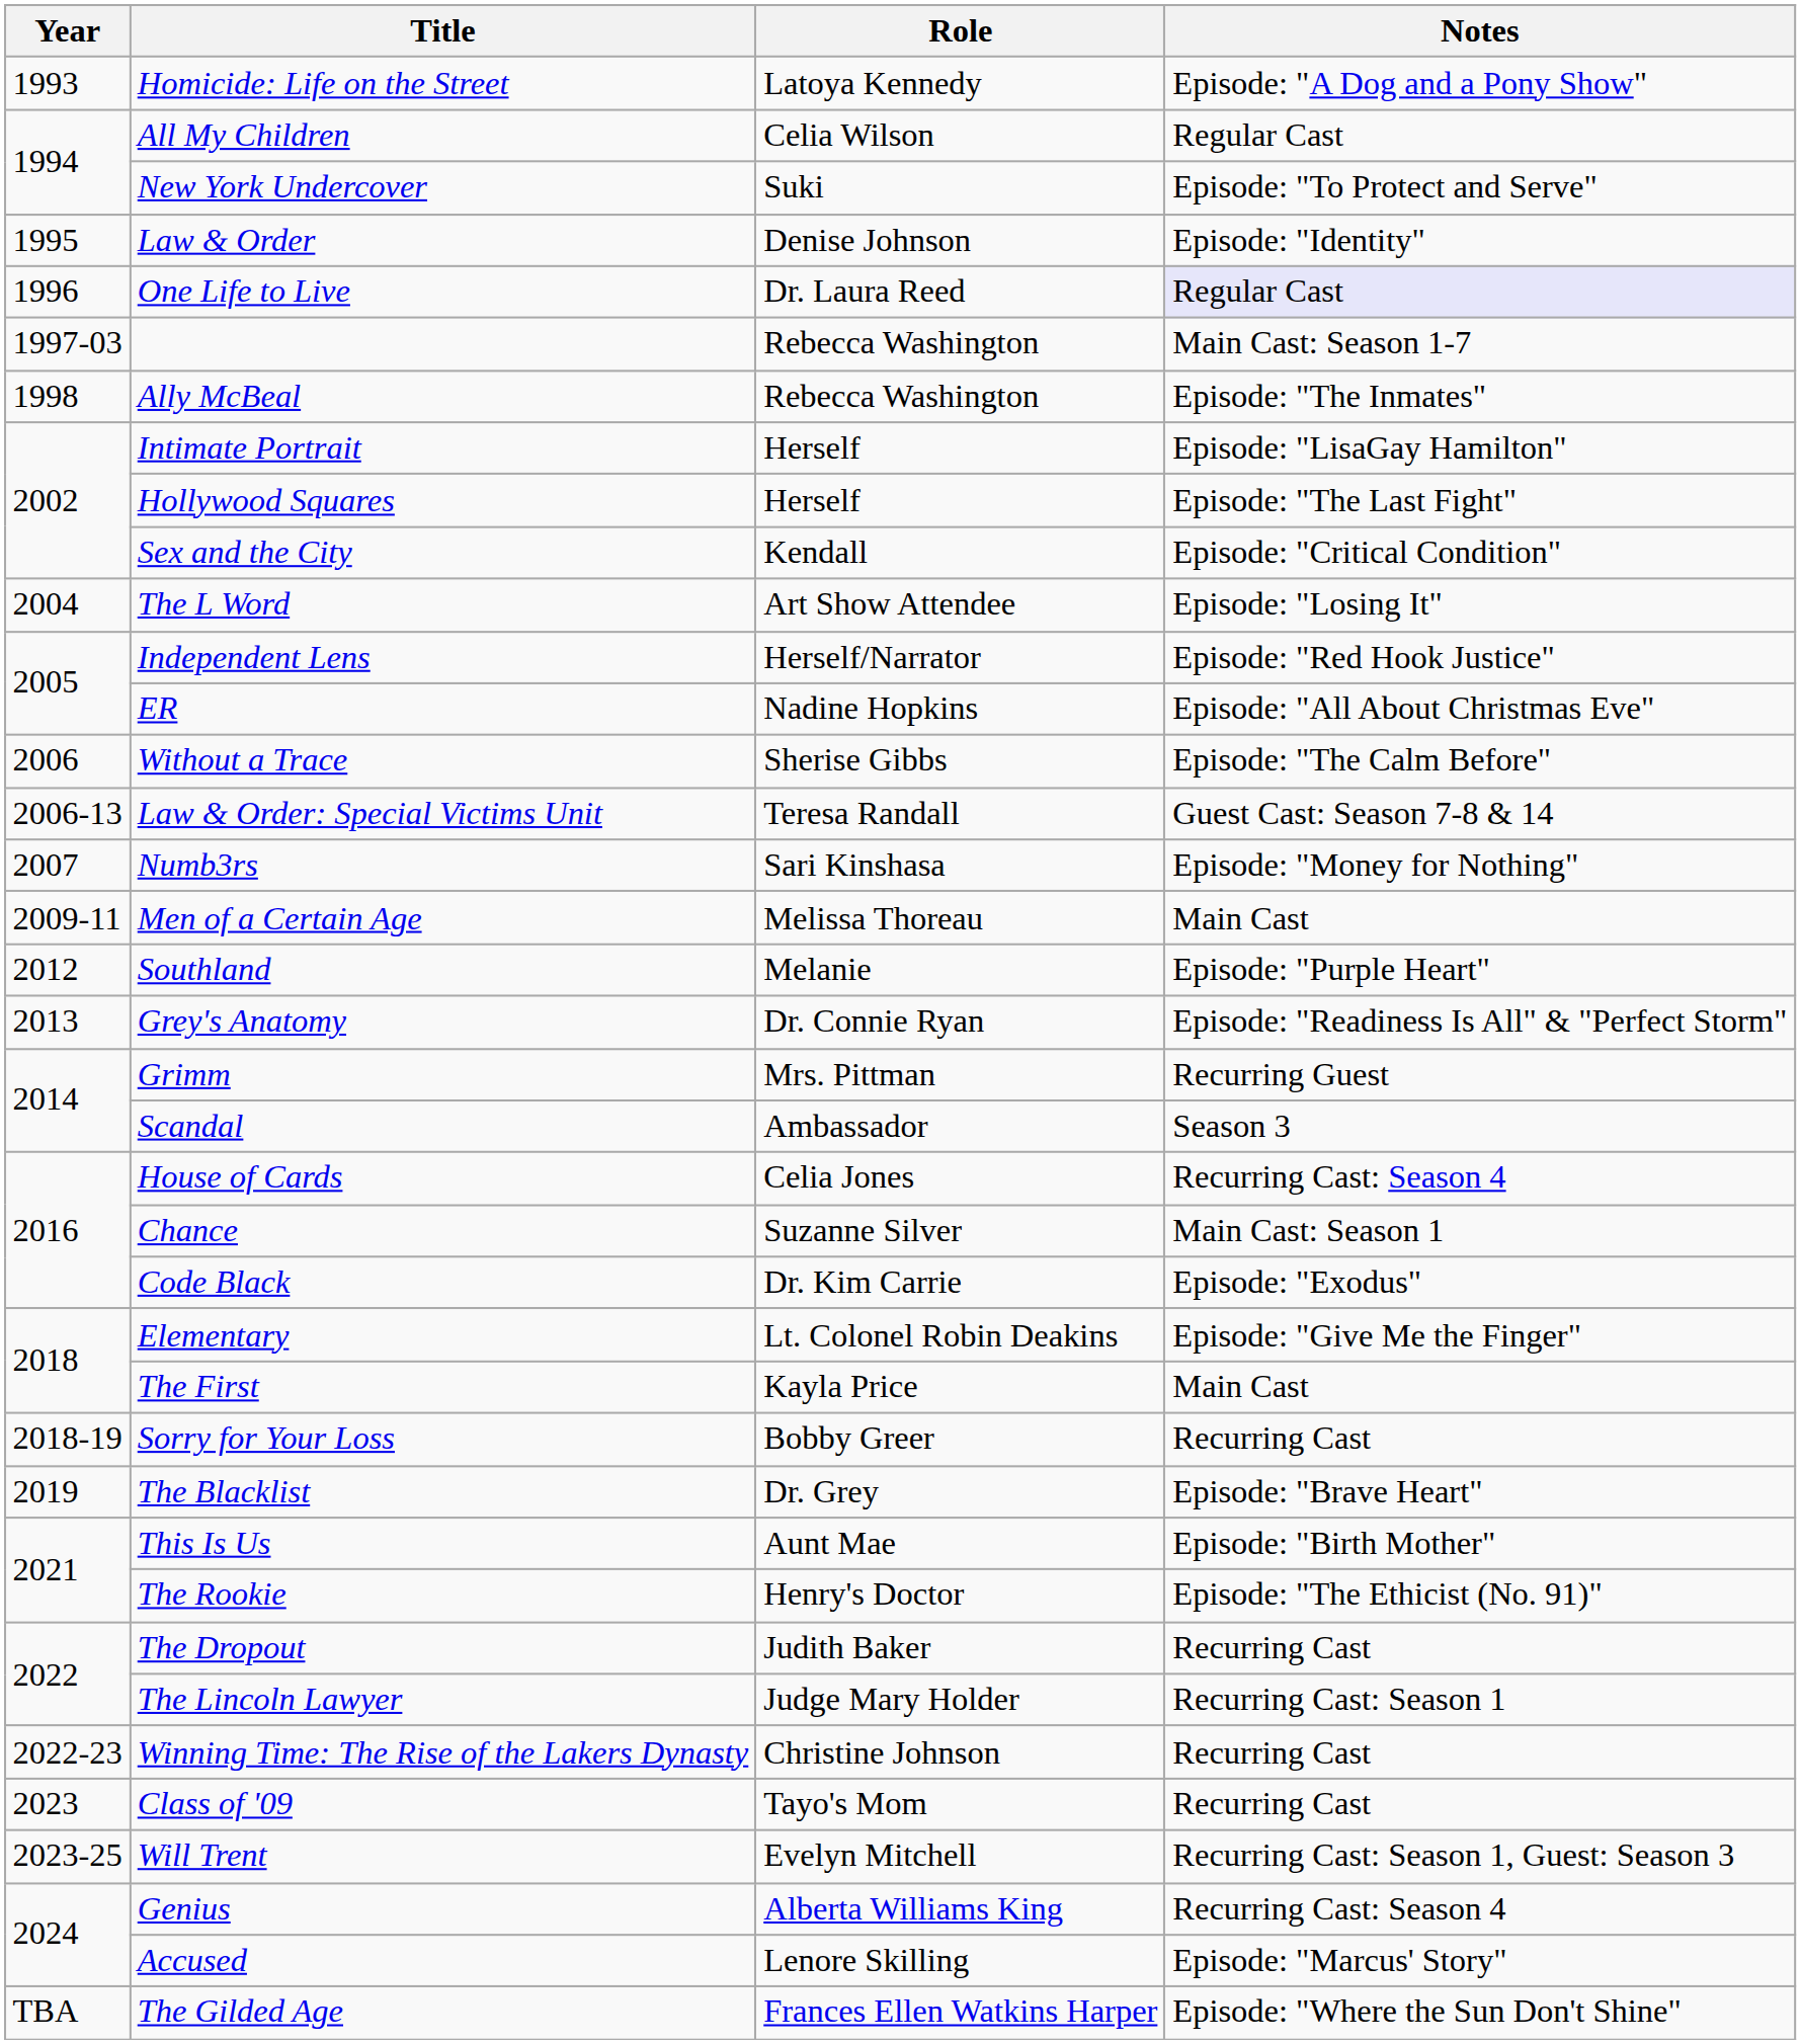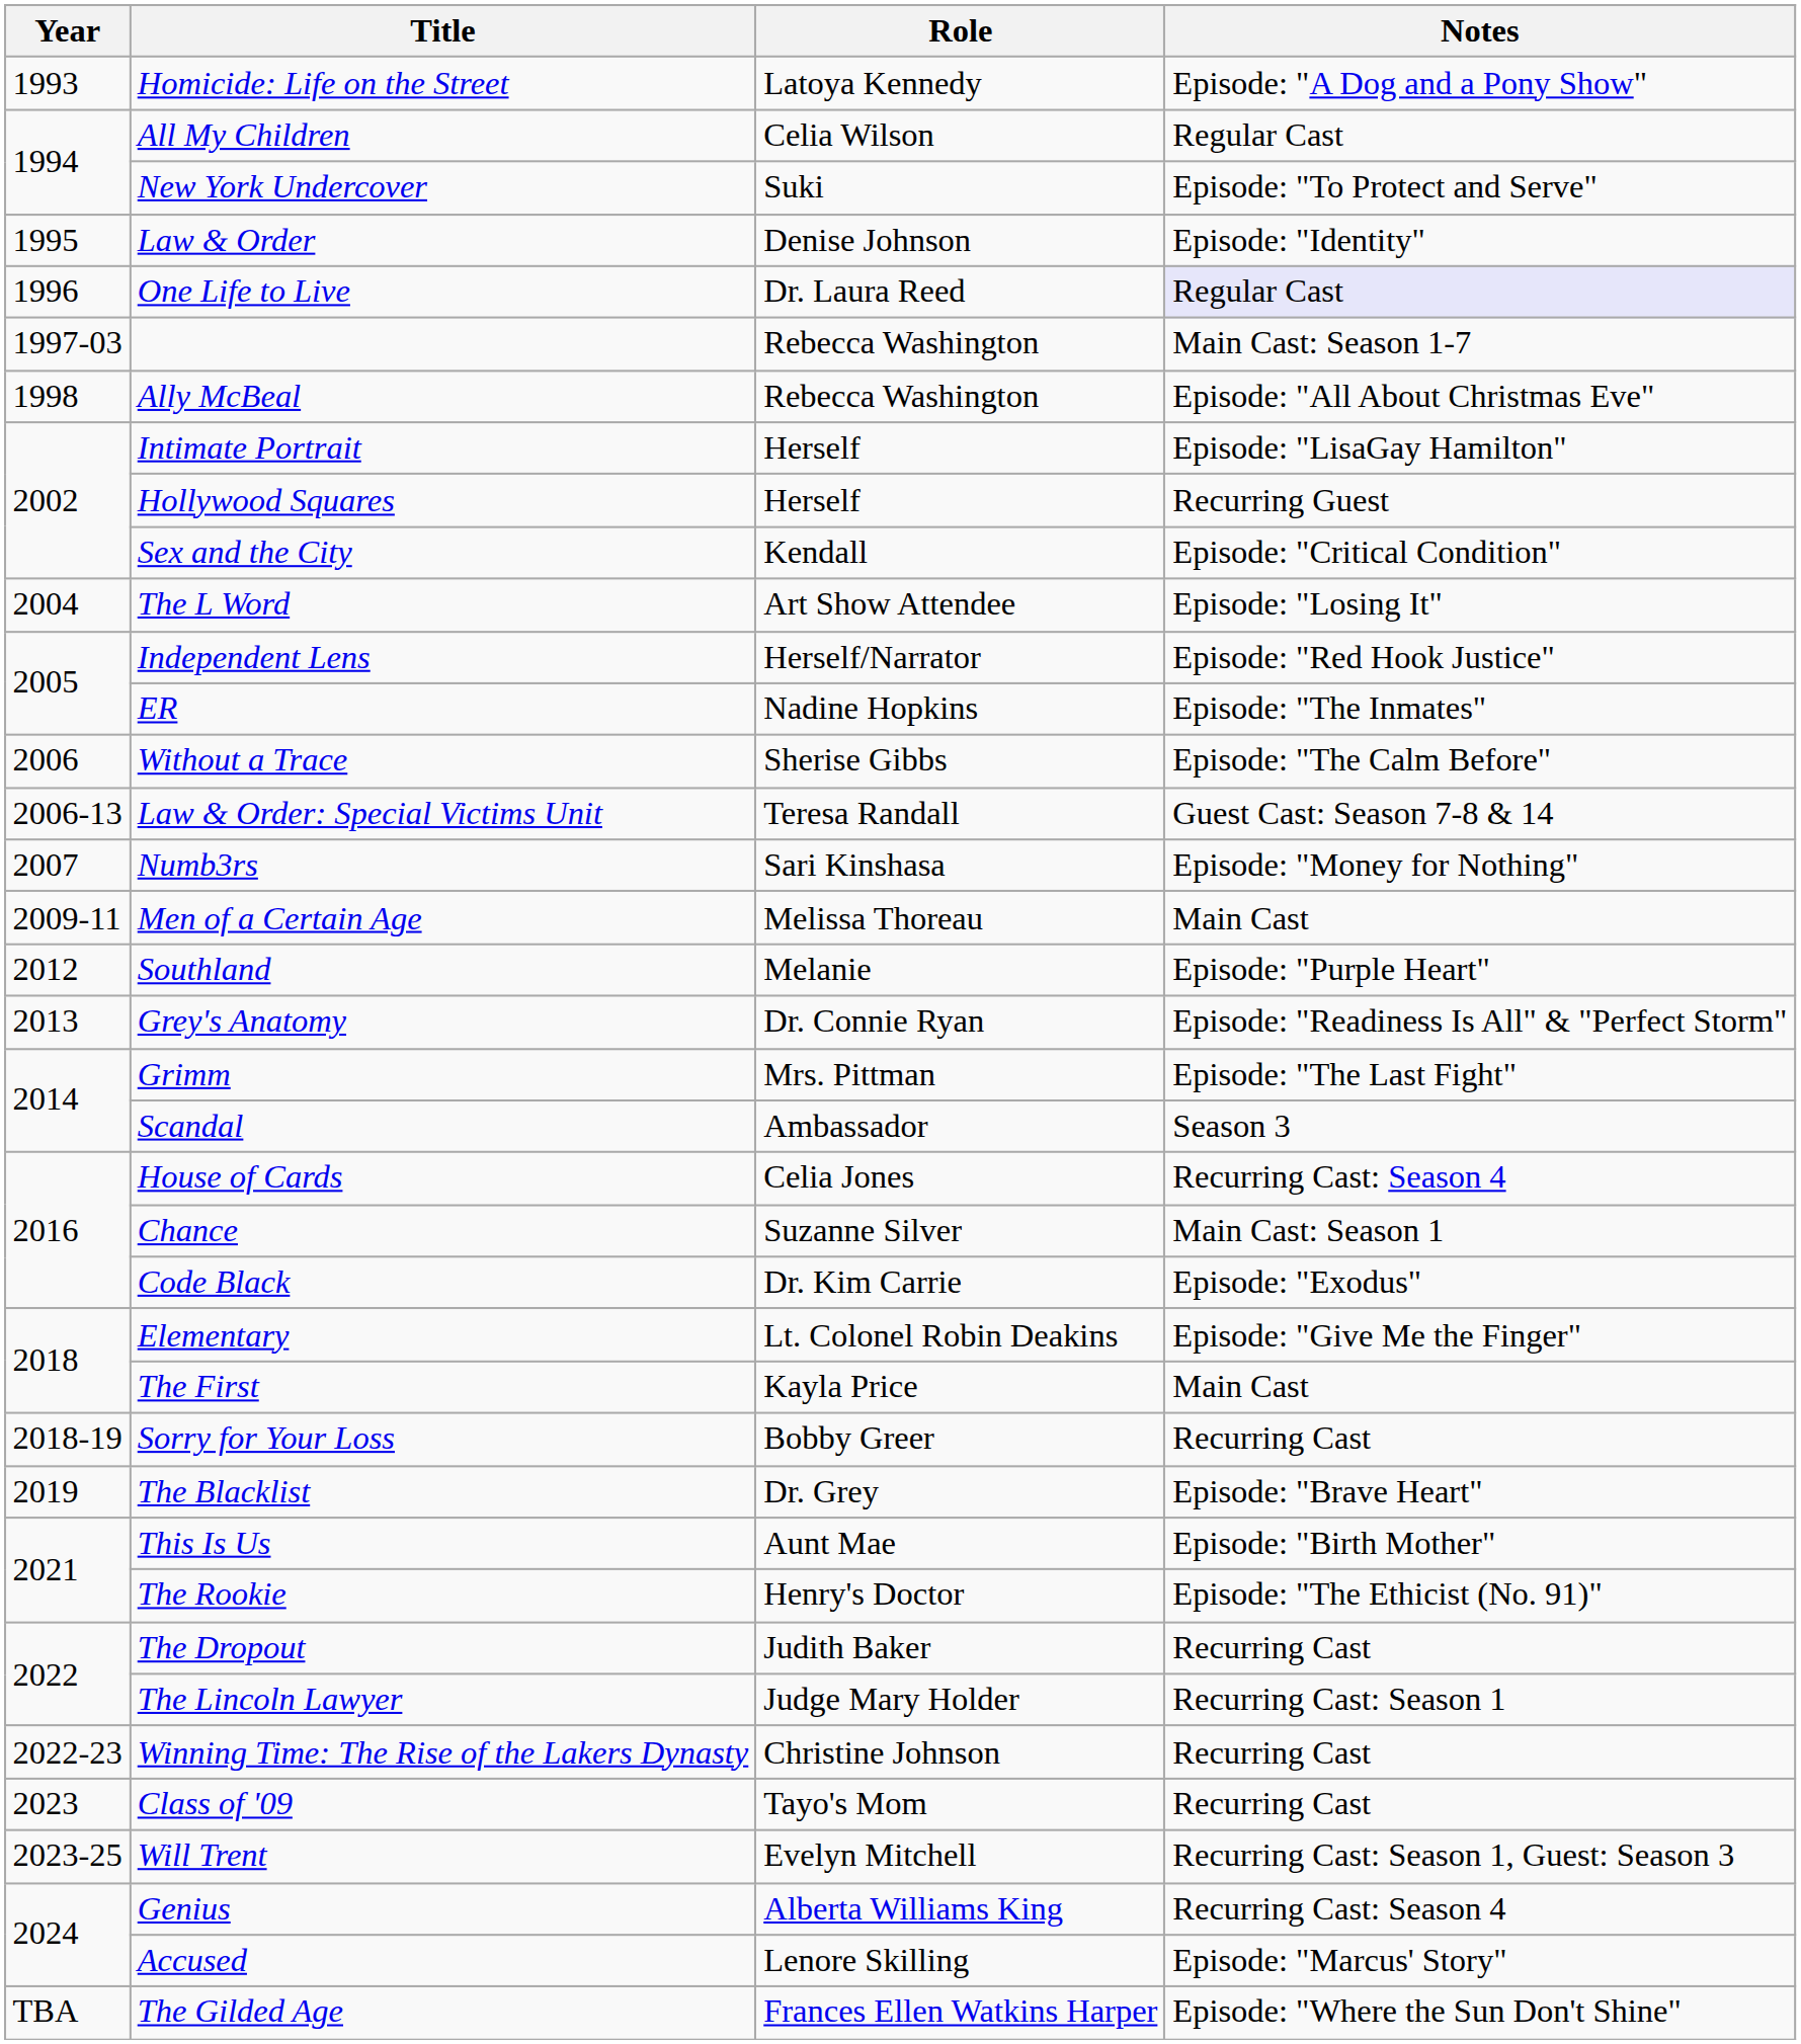Ally McBeal | Notes: Episode: "The Inmates" -> Episode: "All About Christmas Eve"
Hollywood Squares | Notes: Episode: "The Last Fight" -> Recurring Guest
ER | Notes: Episode: "All About Christmas Eve" -> Episode: "The Inmates"
Grimm | Notes: Recurring Guest -> Episode: "The Last Fight"
